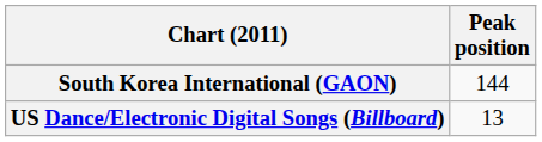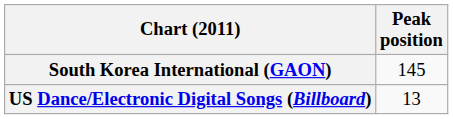South Korea International (GAON) | Peak position: 144 -> 145
